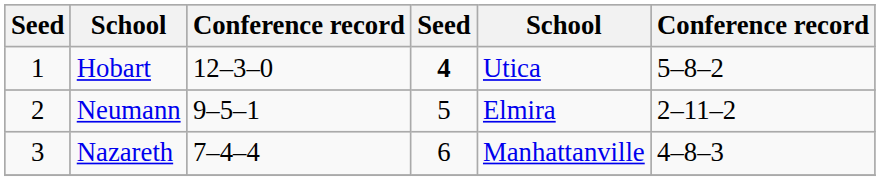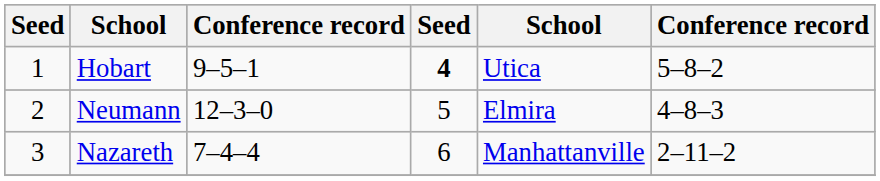Hobart | column 3: 12–3–0 -> 9–5–1
Neumann | column 3: 9–5–1 -> 12–3–0
Neumann | column 6: 2–11–2 -> 4–8–3
Nazareth | column 6: 4–8–3 -> 2–11–2
